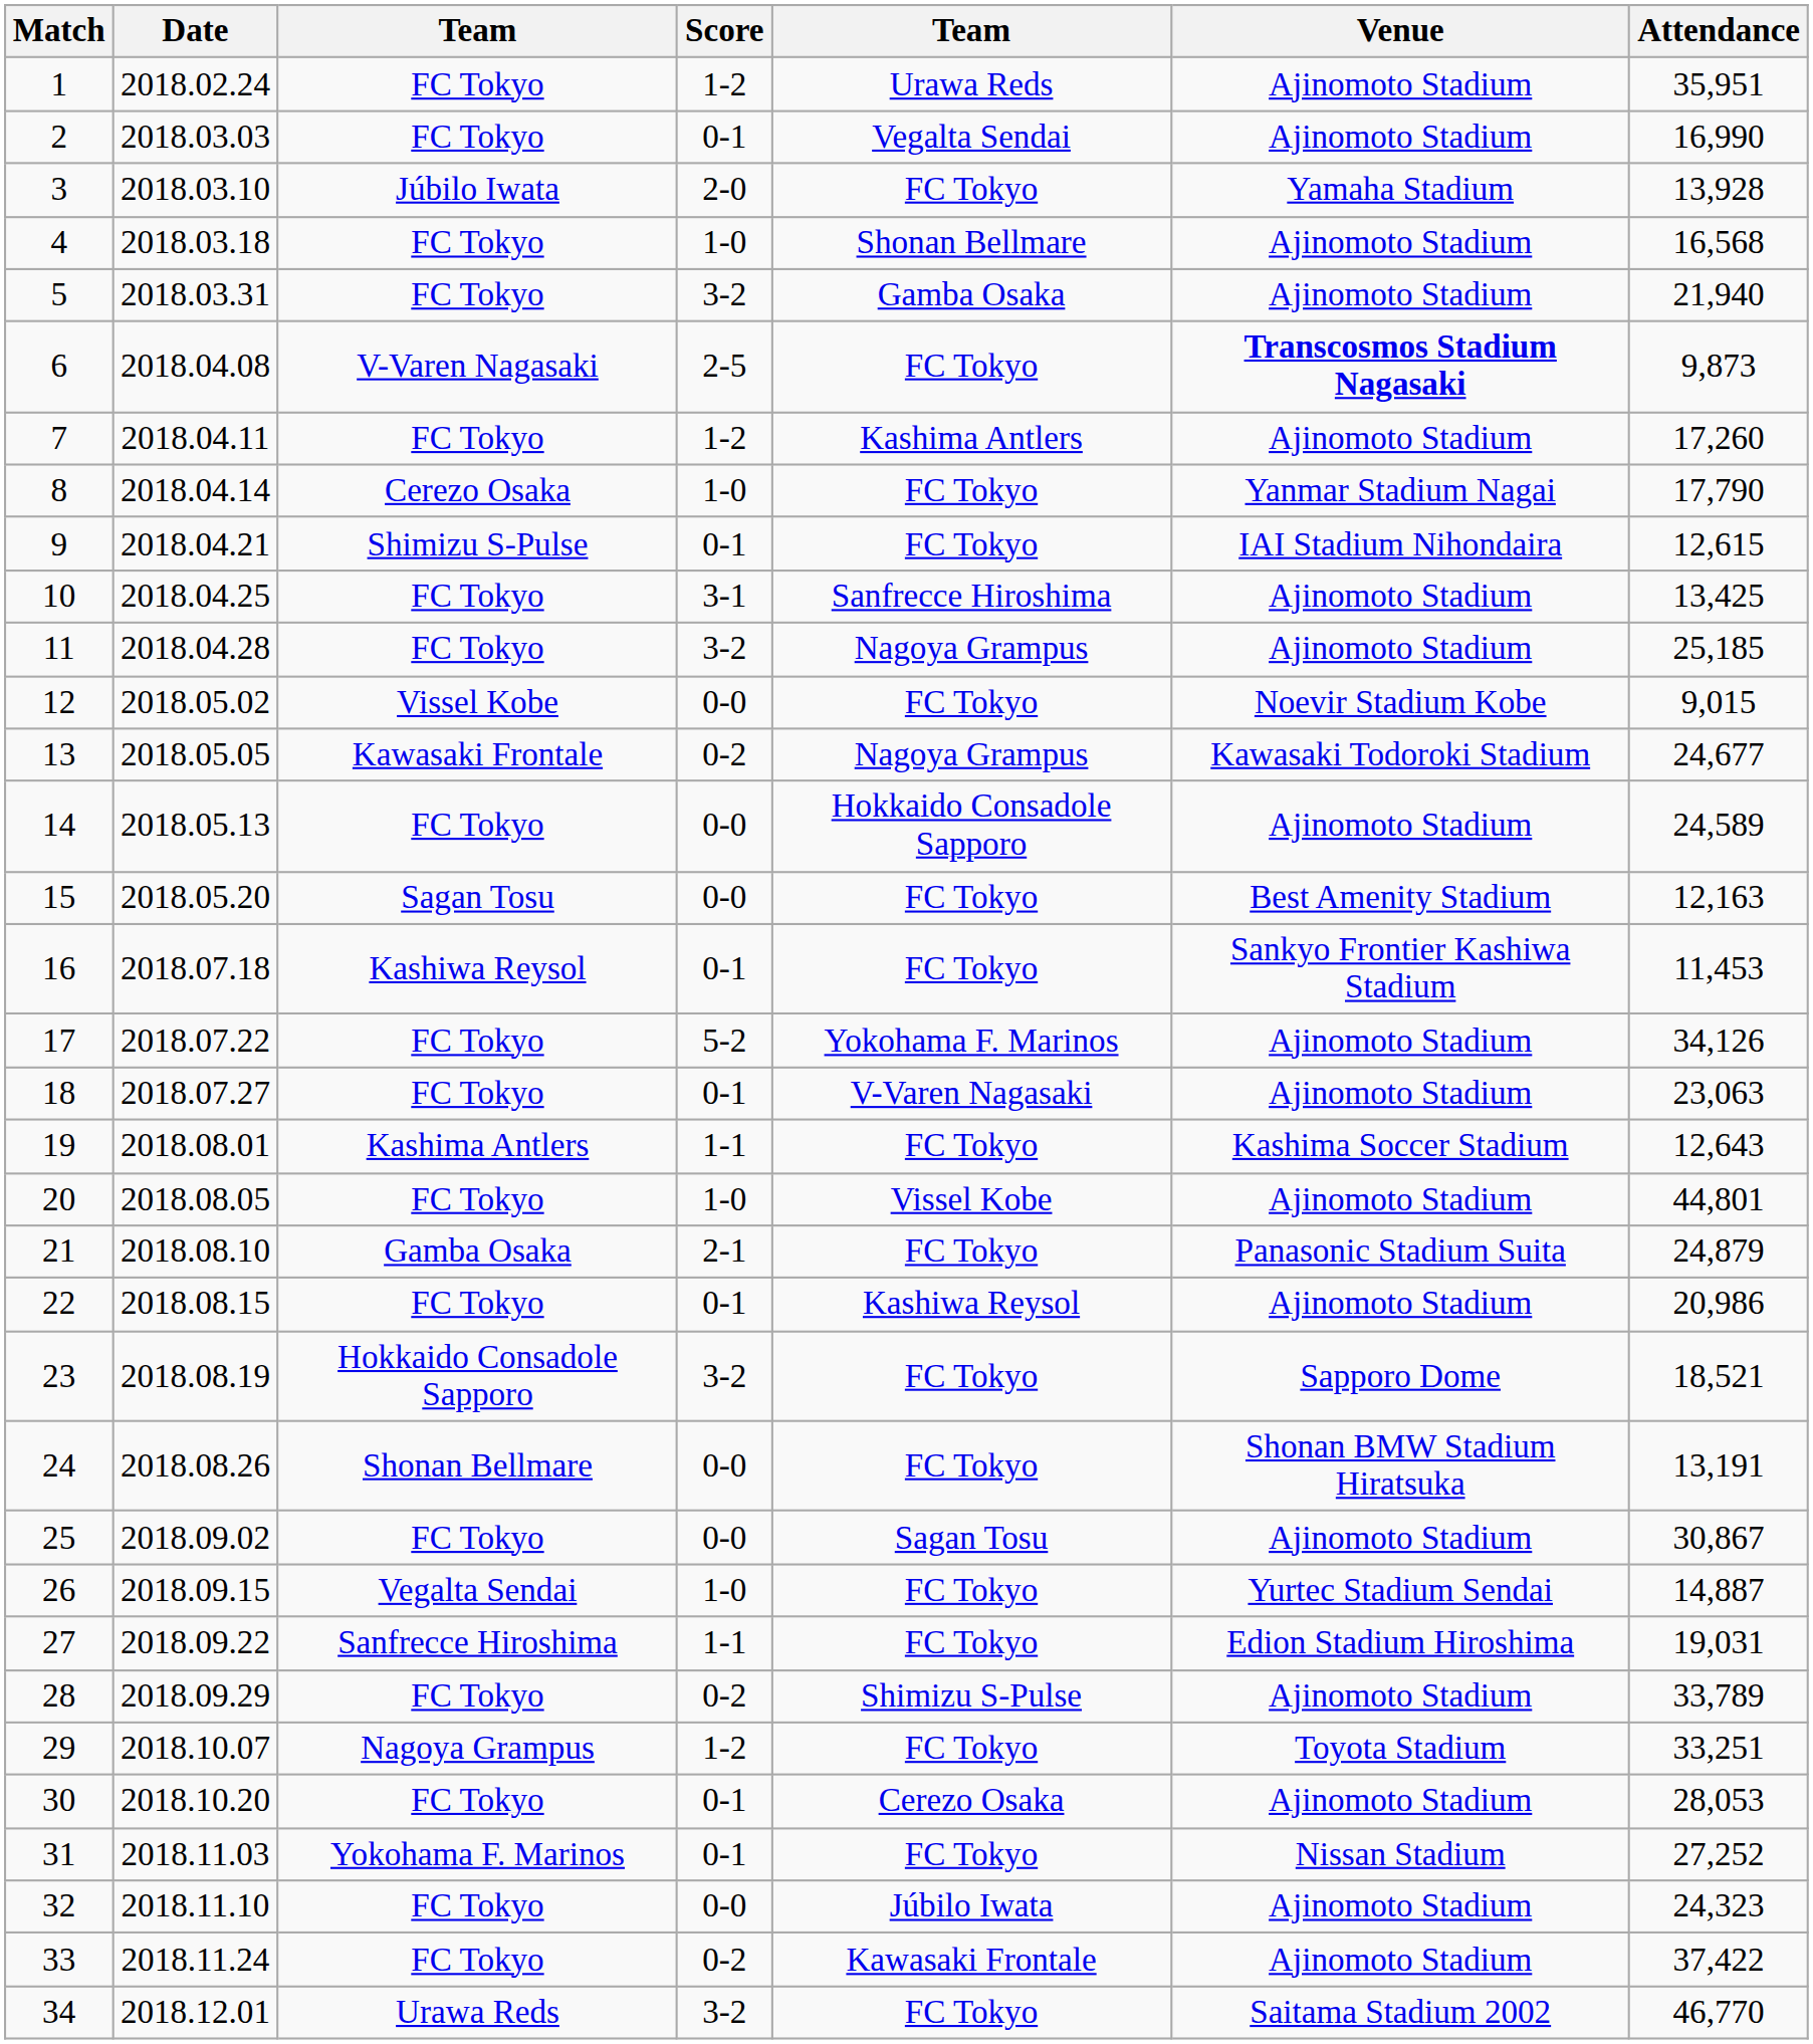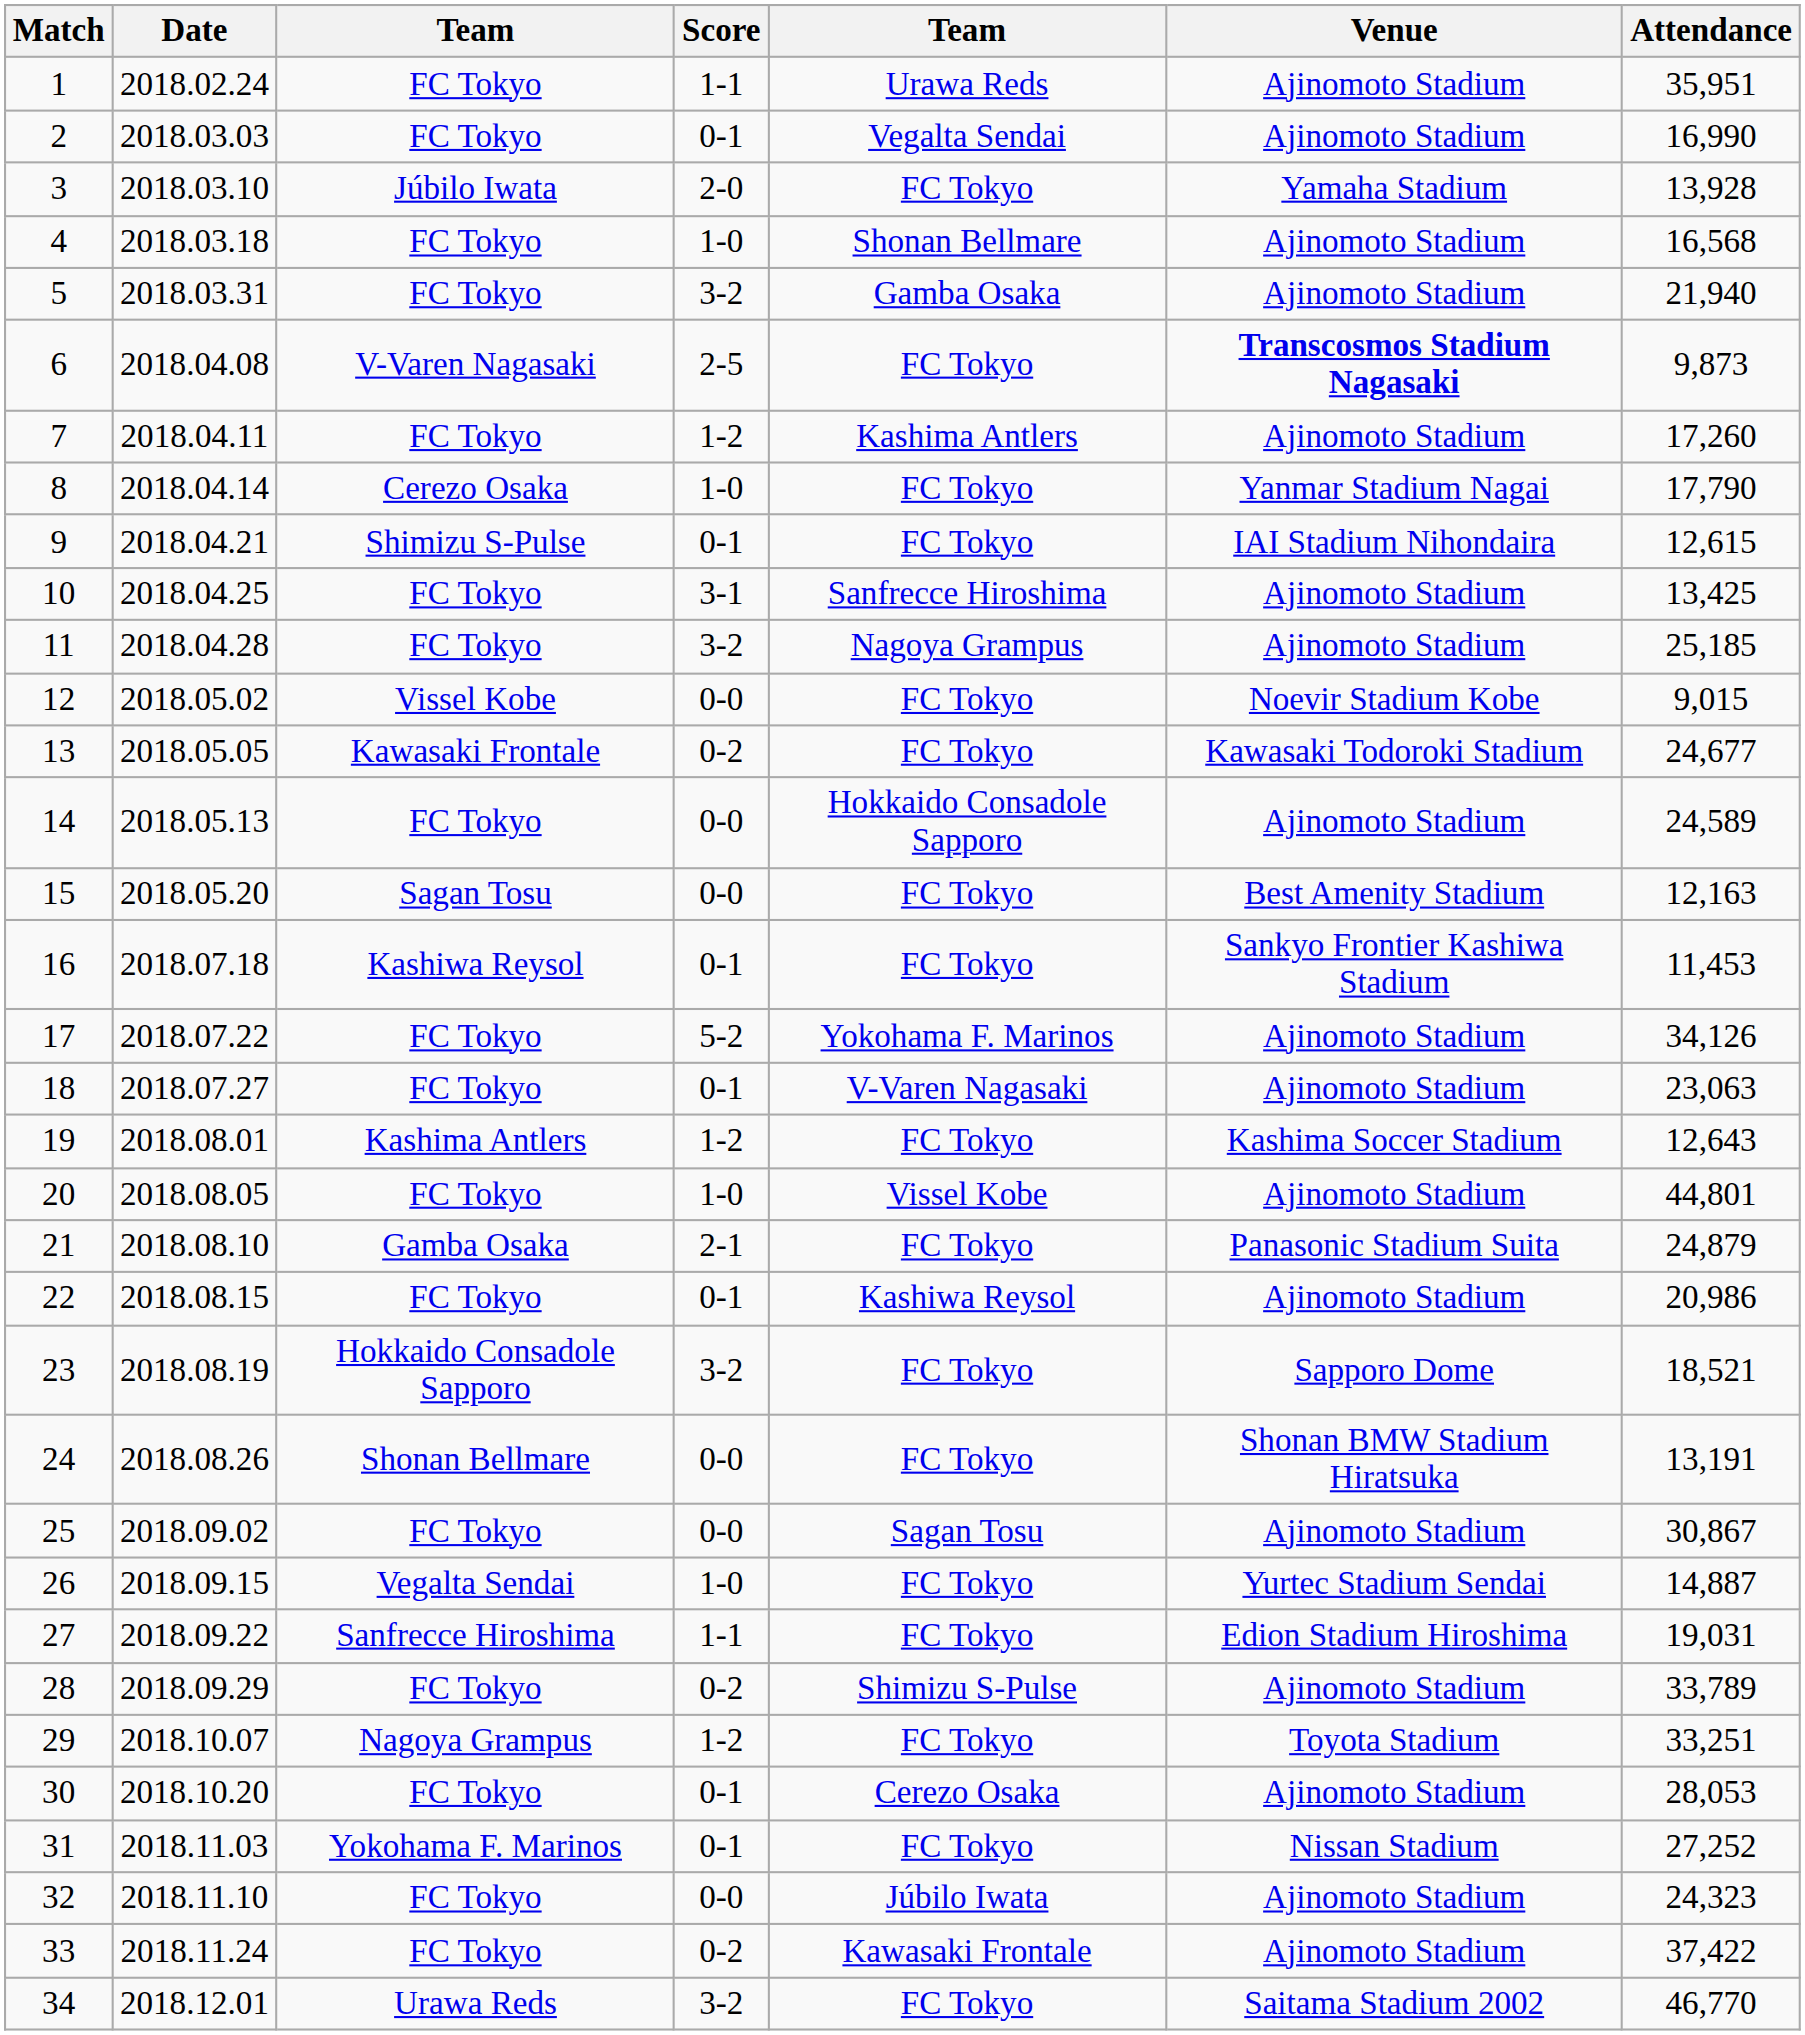1 | Score: 1-2 -> 1-1
13 | column 5: Nagoya Grampus -> FC Tokyo
19 | Score: 1-1 -> 1-2
